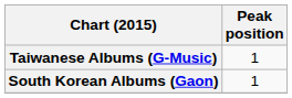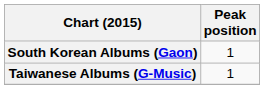rows swapped: South Korean Albums (Gaon) <-> Taiwanese Albums (G-Music)
